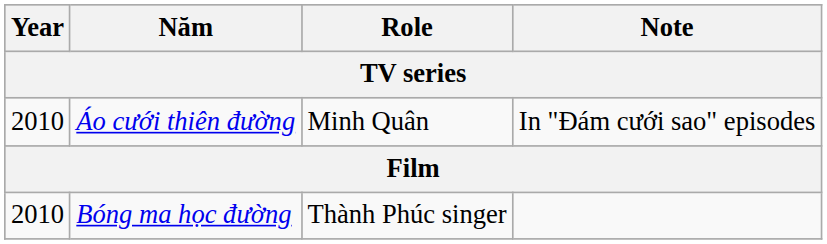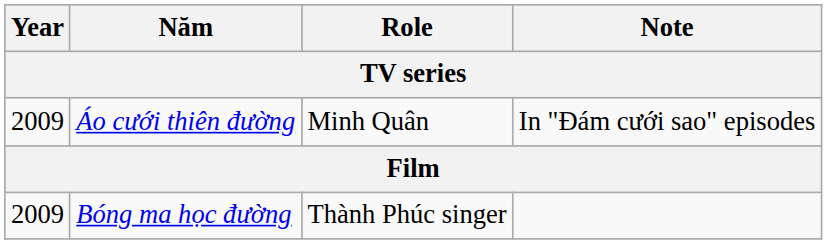Áo cưới thiên đường | Year: 2010 -> 2009
Bóng ma học đường | Year: 2010 -> 2009
